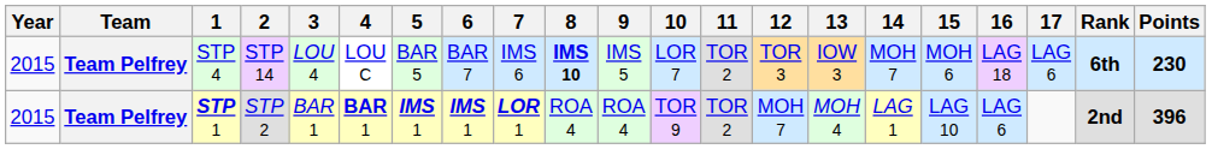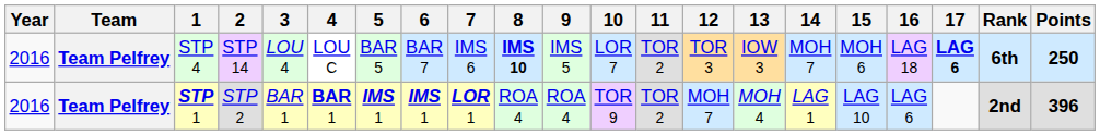STP 4 | Year: 2015 -> 2016
STP 4 | 17: normal -> bold
STP 4 | Points: 230 -> 250
STP 1 | Year: 2015 -> 2016
